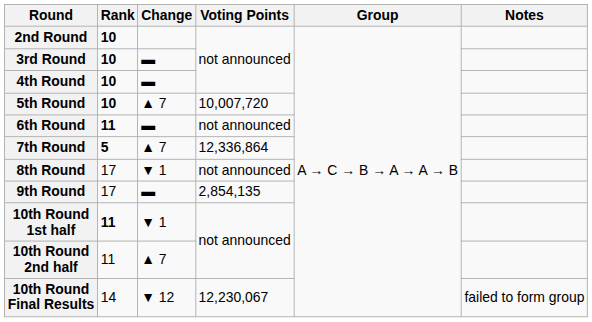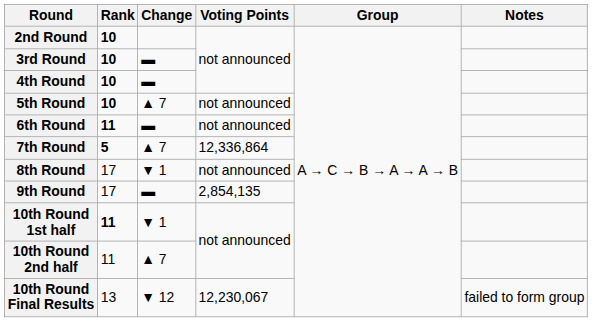5th Round | Voting Points: 10,007,720 -> not announced
10th Round Final Results | Rank: 14 -> 13
